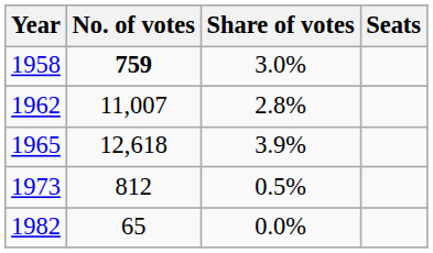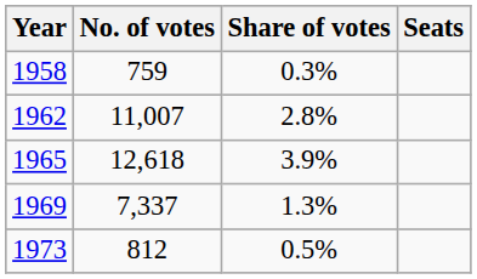1958 | No. of votes: bold -> normal
1958 | Share of votes: 3.0% -> 0.3%
+ row: 1969 | 7,337 | 1.3%
- row: 1982 | 65 | 0.0%
